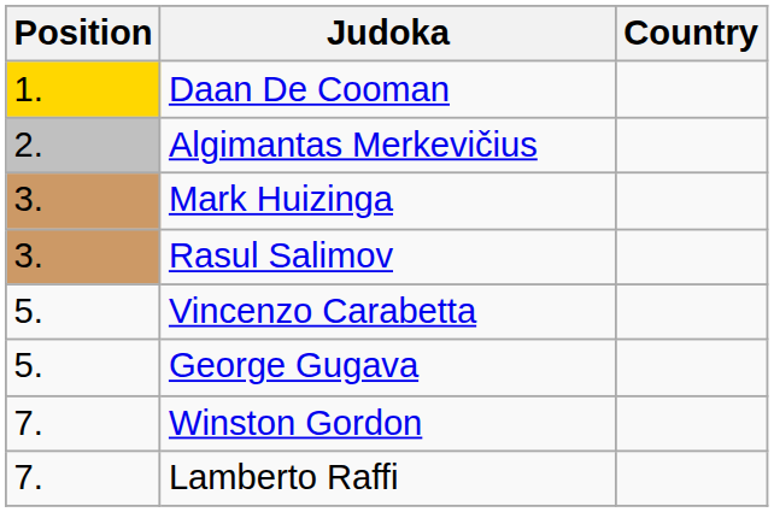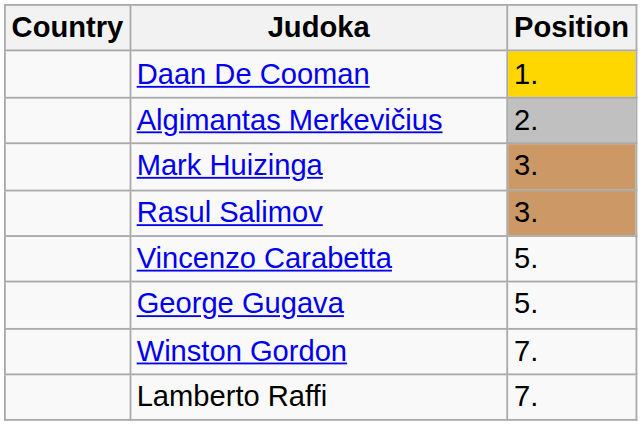columns swapped: Position <-> Country
